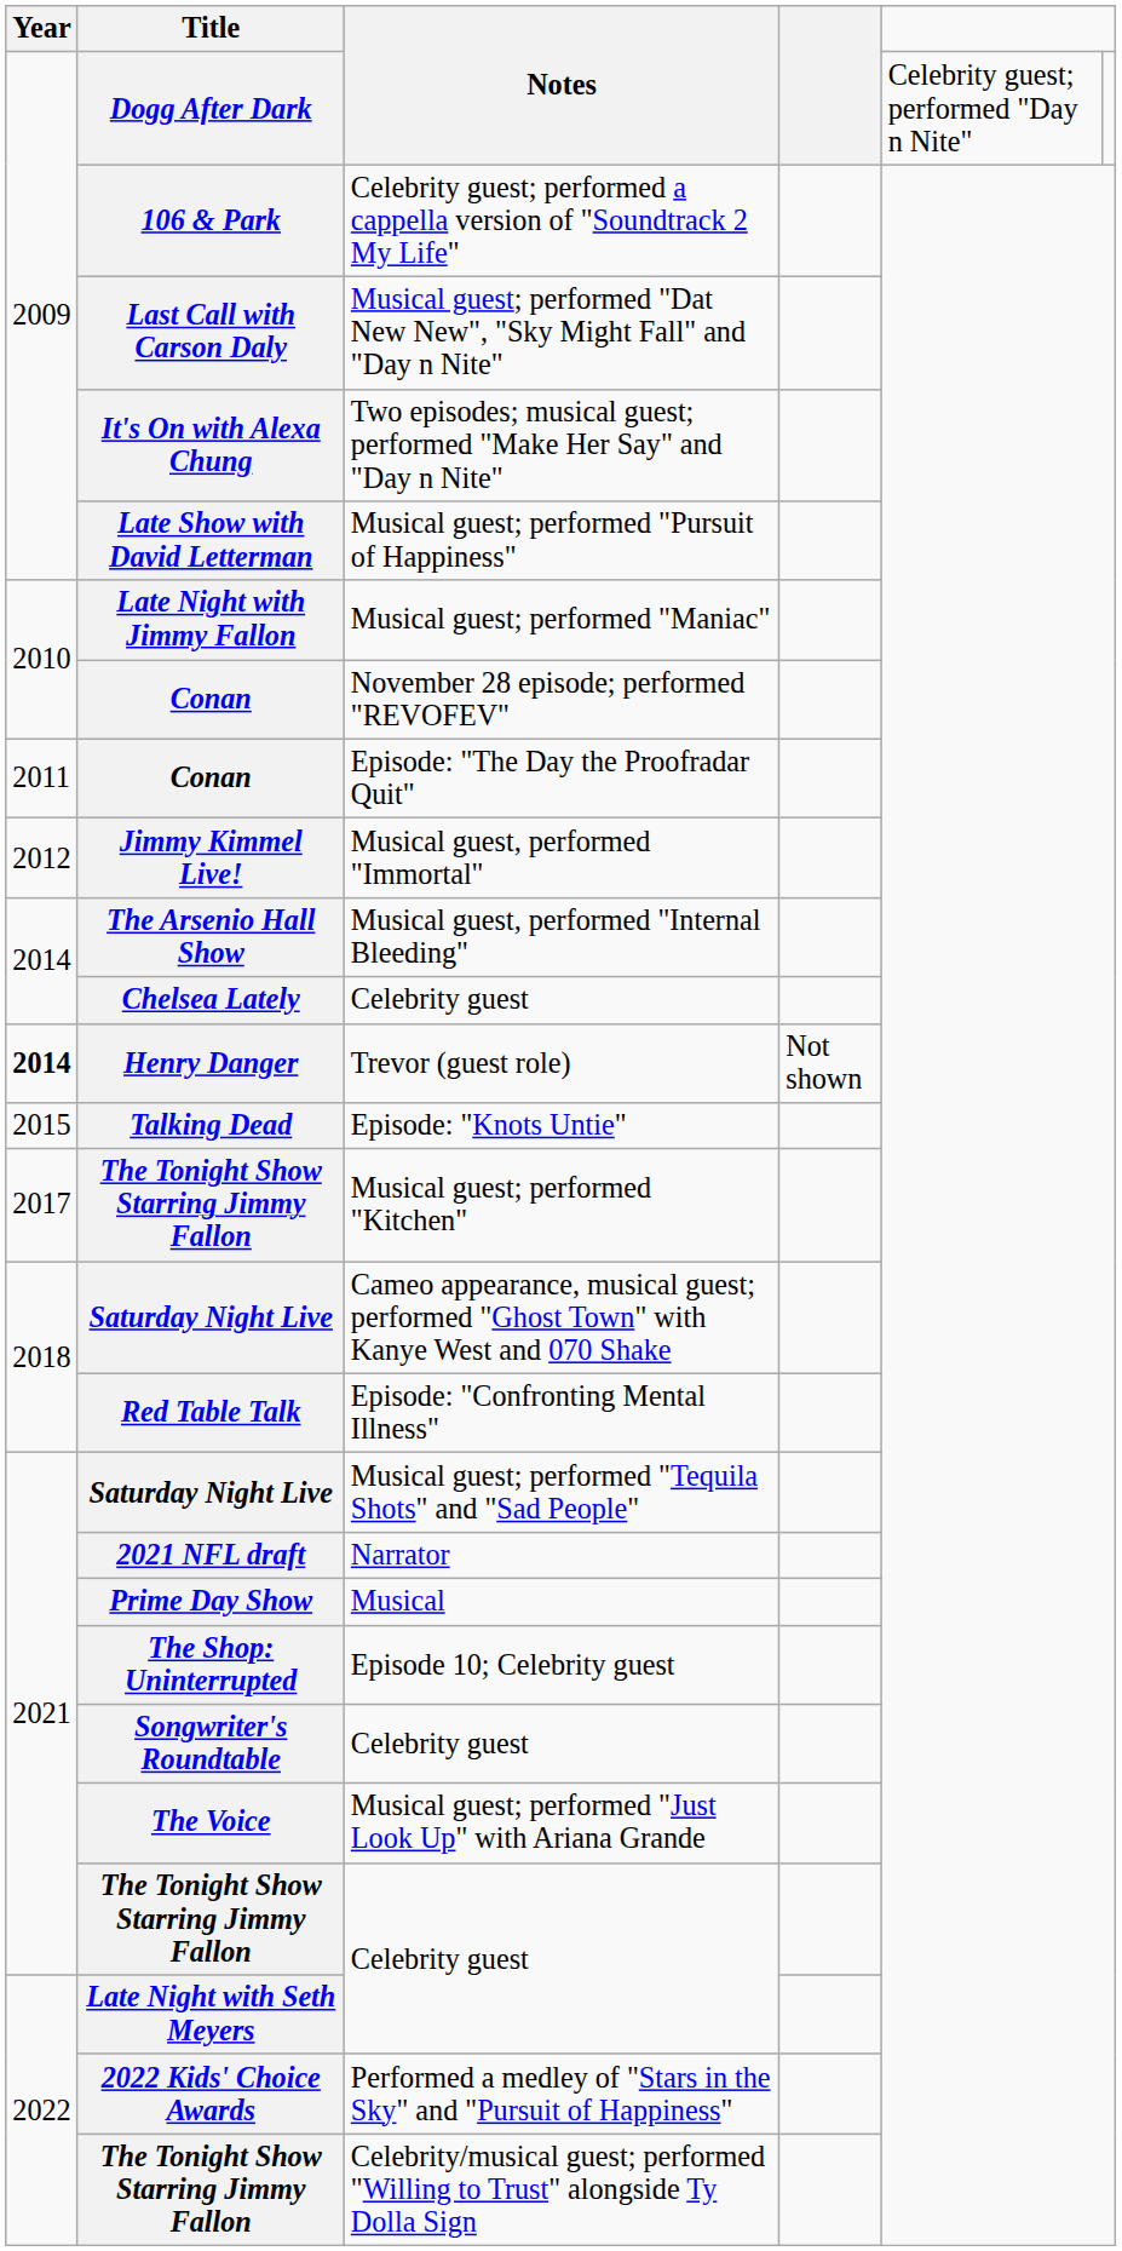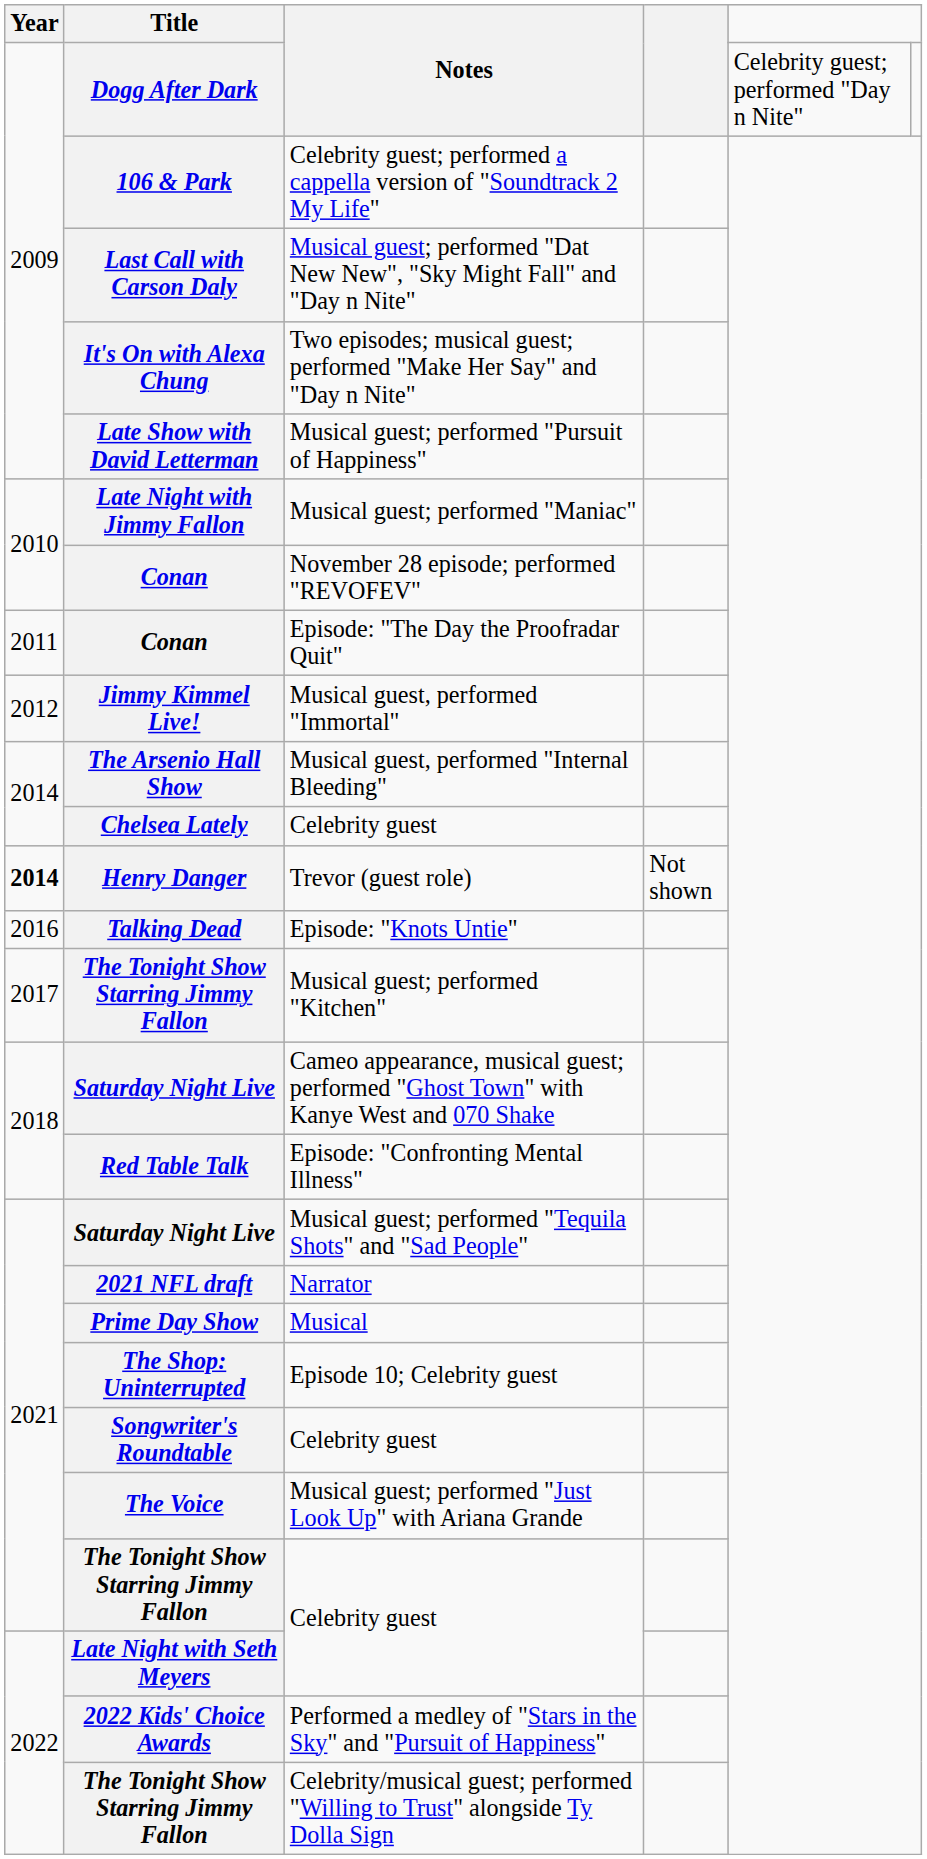Episode: "Knots Untie" | Year: 2015 -> 2016
